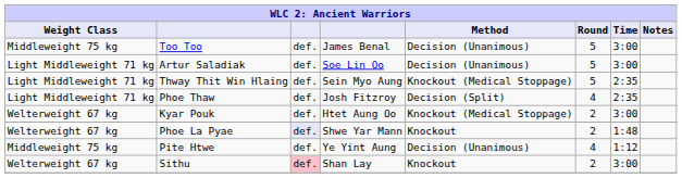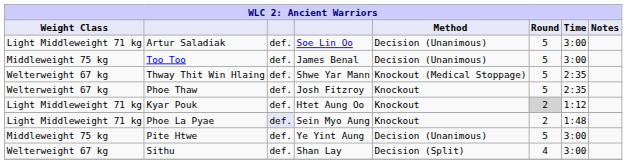rows swapped: Artur Saladiak <-> Too Too
Thway Thit Win Hlaing | Weight Class: Light Middleweight 71 kg -> Welterweight 67 kg
Thway Thit Win Hlaing | column 4: Sein Myo Aung -> Shwe Yar Mann
Phoe Thaw | Weight Class: Light Middleweight 71 kg -> Welterweight 67 kg
Phoe Thaw | Method: Decision (Split) -> Knockout
Phoe Thaw | Round: 4 -> 5
Kyar Pouk | Weight Class: Welterweight 67 kg -> Light Middleweight 71 kg
Kyar Pouk | Method: Knockout (Medical Stoppage) -> Knockout
Kyar Pouk | Round: no background -> lightgrey background
Kyar Pouk | Time: 3:00 -> 1:12
Phoe La Pyae | Weight Class: Welterweight 67 kg -> Light Middleweight 71 kg
Phoe La Pyae | column 4: Shwe Yar Mann -> Sein Myo Aung
Pite Htwe | Round: 4 -> 5
Pite Htwe | Time: 1:12 -> 3:00
Sithu | column 3: pink background -> no background
Sithu | Method: Knockout -> Decision (Split)
Sithu | Round: 2 -> 4
